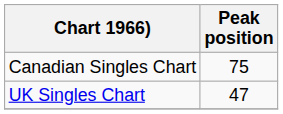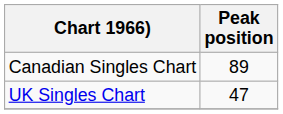Canadian Singles Chart | Peak position: 75 -> 89
